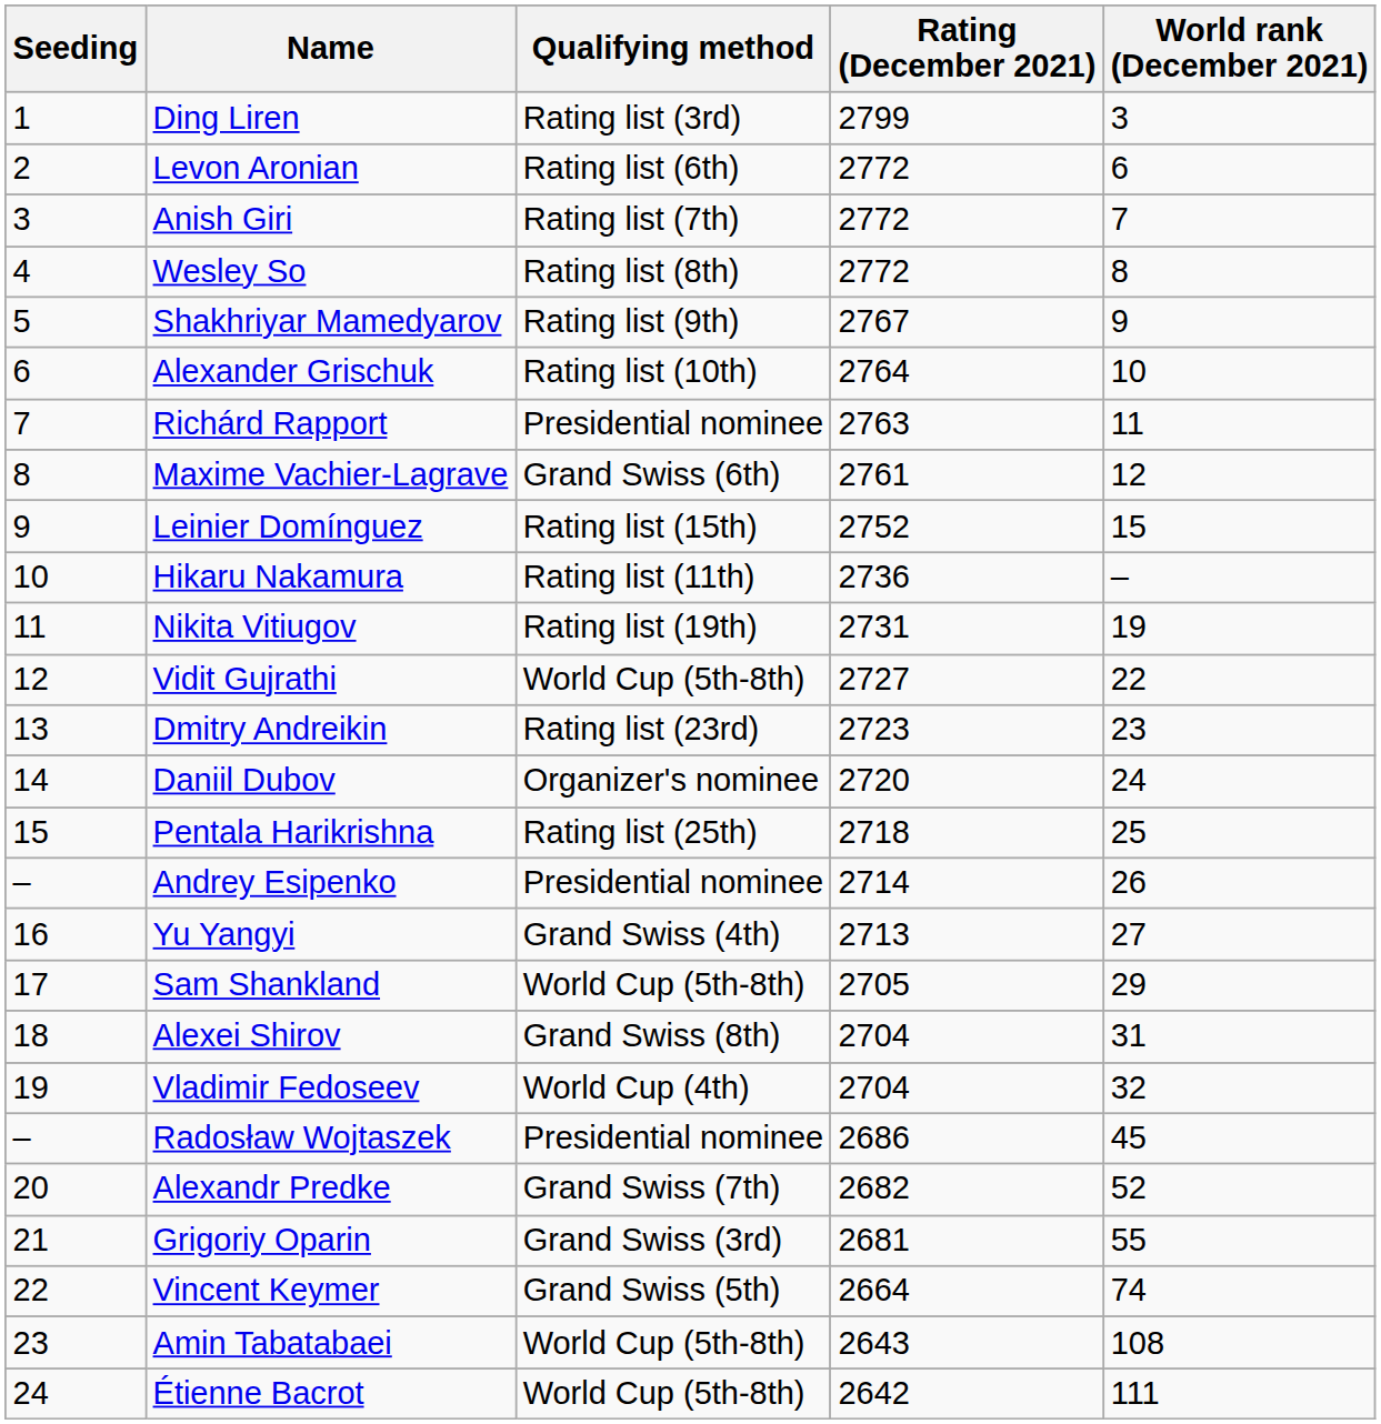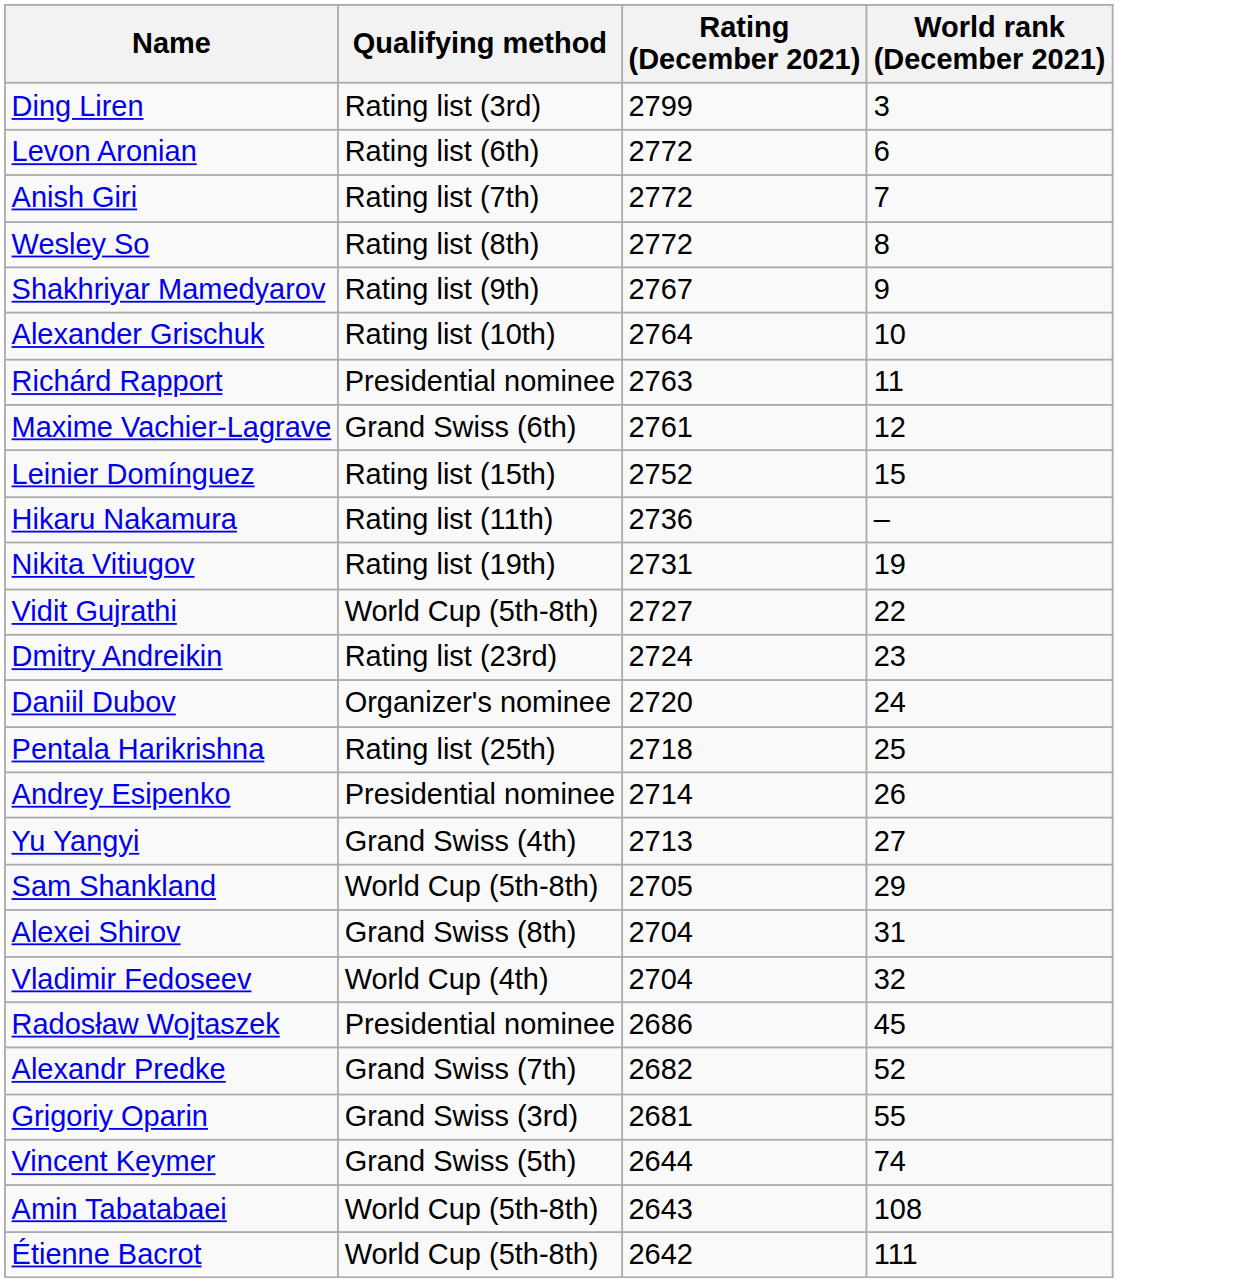- column: Seeding | 1 | 2 | 3 | 4 | 5 | 6 | 7 | 8 | 9 | 10 | 11 | 12 | 13 | 14 | 15 | – | 16 | 17 | 18 | 19 | – | 20 | 21 | 22 | 23 | 24
Dmitry Andreikin | Rating (December 2021): 2723 -> 2724
Vincent Keymer | Rating (December 2021): 2664 -> 2644
